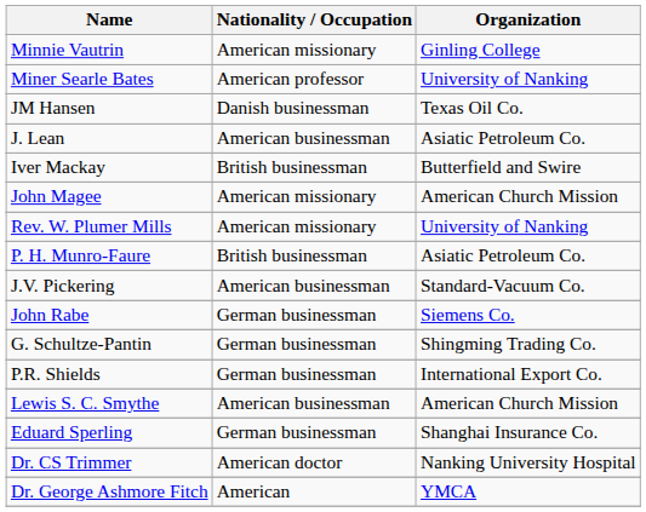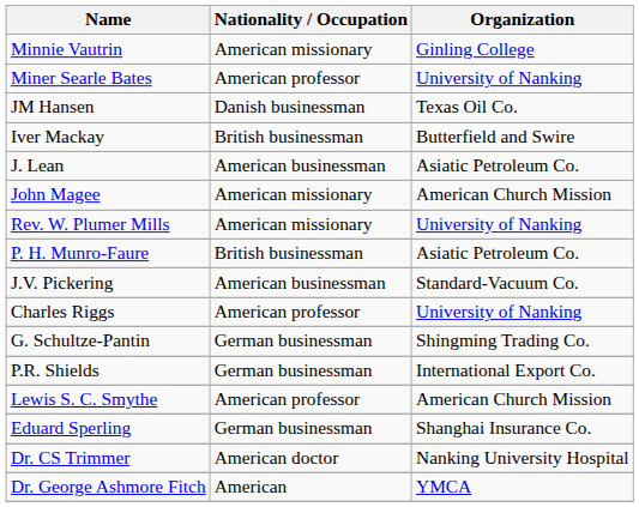rows swapped: J. Lean <-> Iver Mackay
- row: John Rabe | German businessman | Siemens Co.
+ row: Charles Riggs | American professor | University of Nanking
Lewis S. C. Smythe | Nationality / Occupation: American businessman -> American professor
